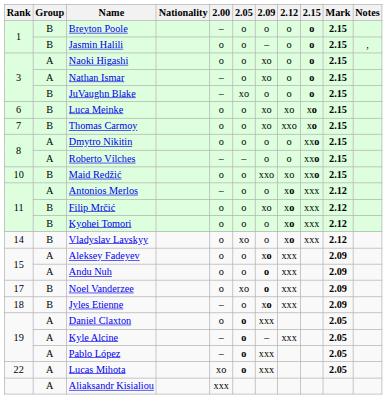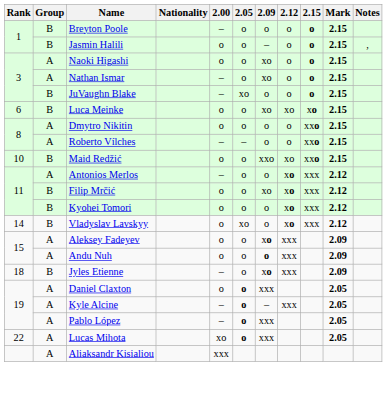- row: 7 | B | Thomas Carmoy | o | o | xo | xxo | xo | 2.15
- row: 17 | B | Noel Vanderzee | o | xo | o | xxx | 2.09
